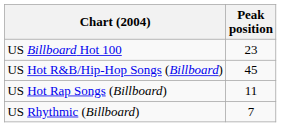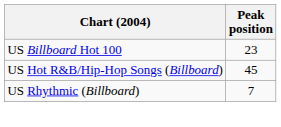- row: US Hot Rap Songs (Billboard) | 11
